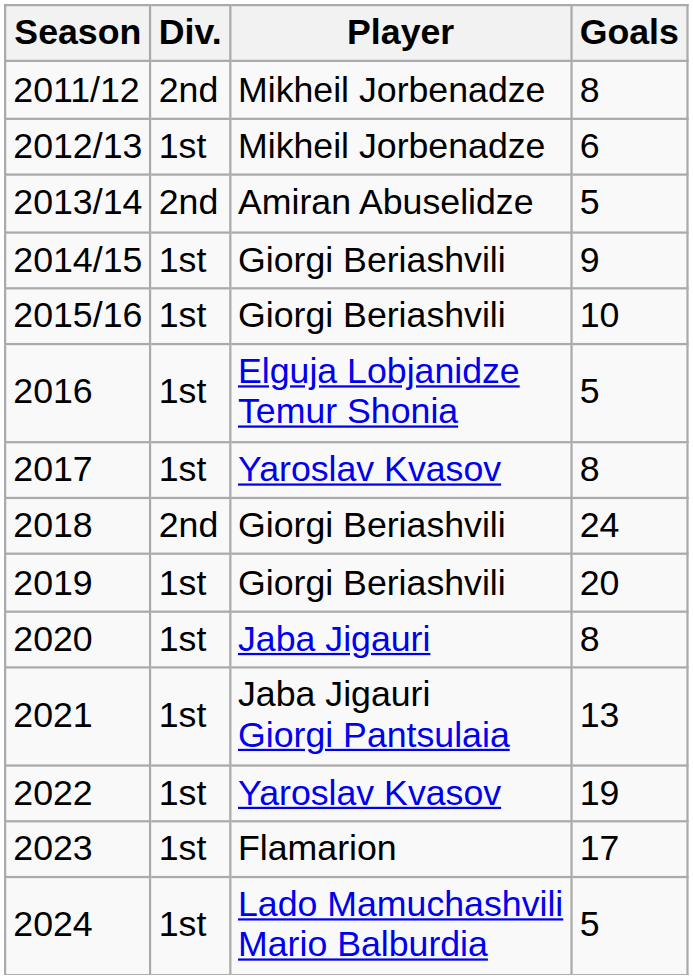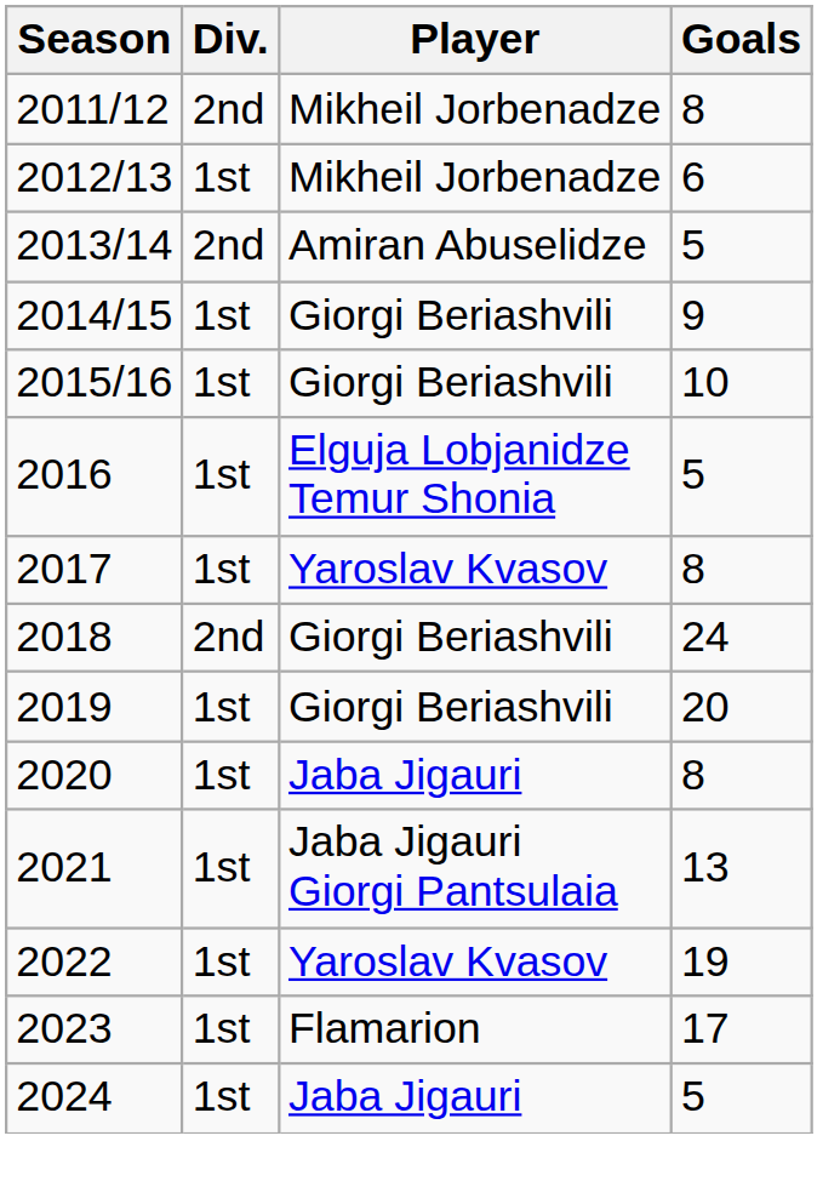2024 | Player: Lado Mamuchashvili Mario Balburdia -> Jaba Jigauri
